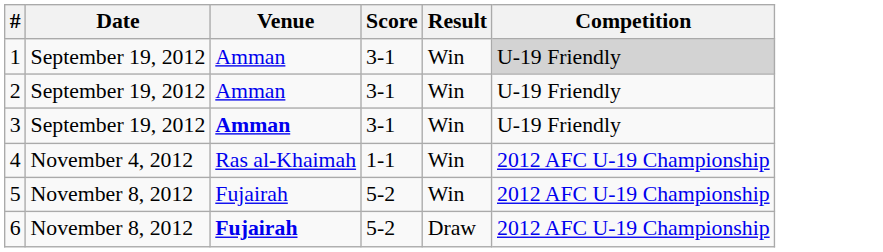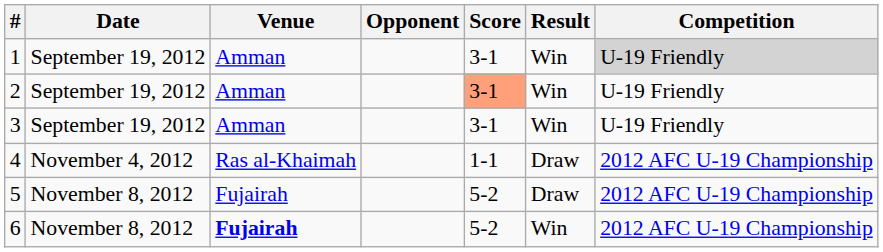+ column: Opponent
2 | Score: no background -> lightsalmon background
3 | Venue: bold -> normal
4 | Result: Win -> Draw
5 | Result: Win -> Draw
6 | Result: Draw -> Win
